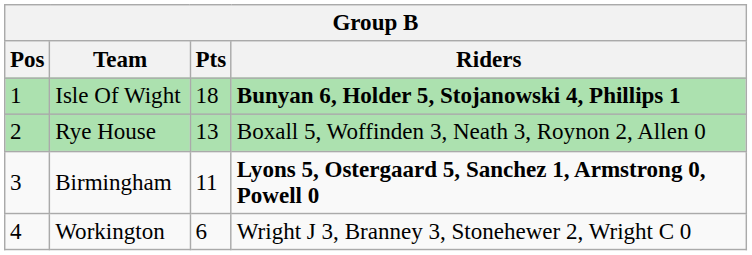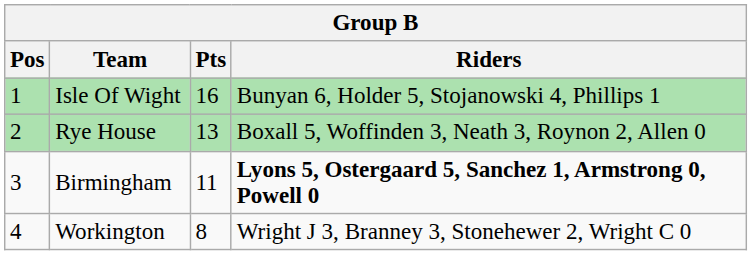Isle Of Wight | Pts: 18 -> 16
Isle Of Wight | Riders: bold -> normal
Workington | Pts: 6 -> 8
